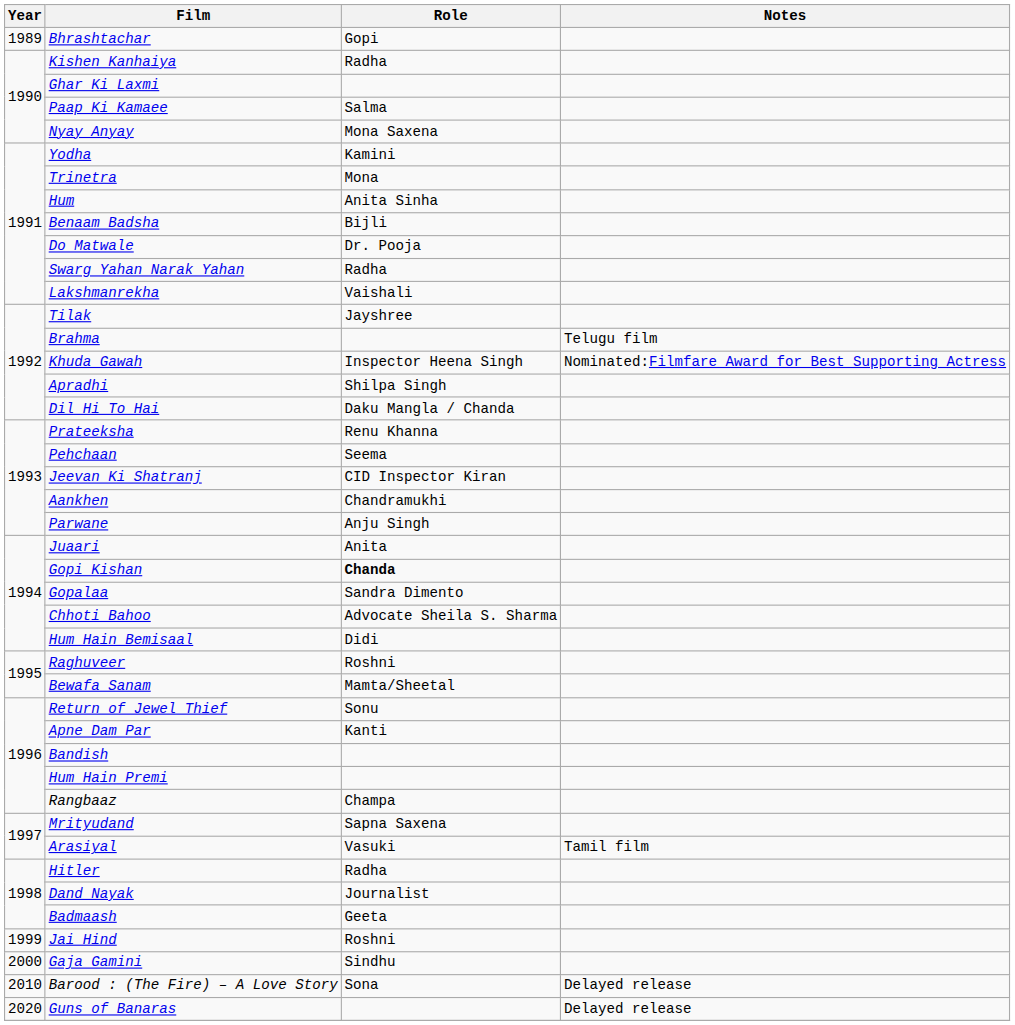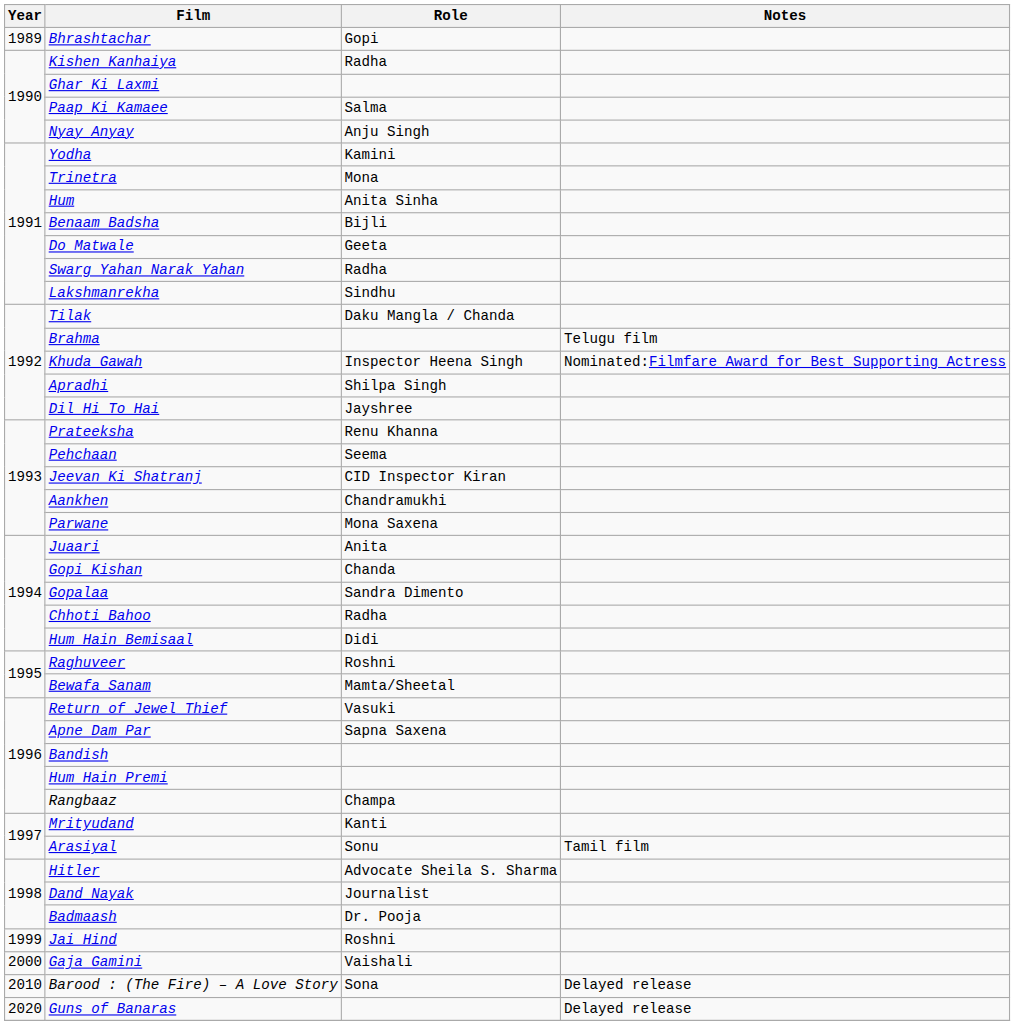Nyay Anyay | Role: Mona Saxena -> Anju Singh
Do Matwale | Role: Dr. Pooja -> Geeta
Lakshmanrekha | Role: Vaishali -> Sindhu
Tilak | Role: Jayshree -> Daku Mangla / Chanda
Dil Hi To Hai | Role: Daku Mangla / Chanda -> Jayshree
Parwane | Role: Anju Singh -> Mona Saxena
Gopi Kishan | Role: bold -> normal
Chhoti Bahoo | Role: Advocate Sheila S. Sharma -> Radha
Return of Jewel Thief | Role: Sonu -> Vasuki
Apne Dam Par | Role: Kanti -> Sapna Saxena
Mrityudand | Role: Sapna Saxena -> Kanti
Arasiyal | Role: Vasuki -> Sonu
Hitler | Role: Radha -> Advocate Sheila S. Sharma
Badmaash | Role: Geeta -> Dr. Pooja
Gaja Gamini | Role: Sindhu -> Vaishali
